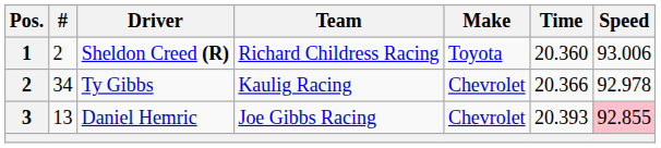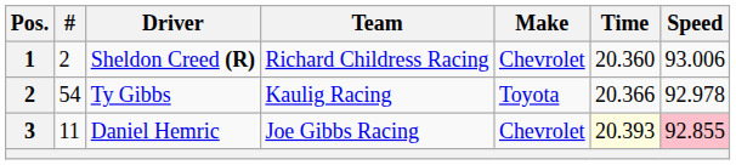Sheldon Creed (R) | Make: Toyota -> Chevrolet
Ty Gibbs | #: 34 -> 54
Ty Gibbs | Make: Chevrolet -> Toyota
Daniel Hemric | #: 13 -> 11
Daniel Hemric | Time: no background -> lightyellow background
